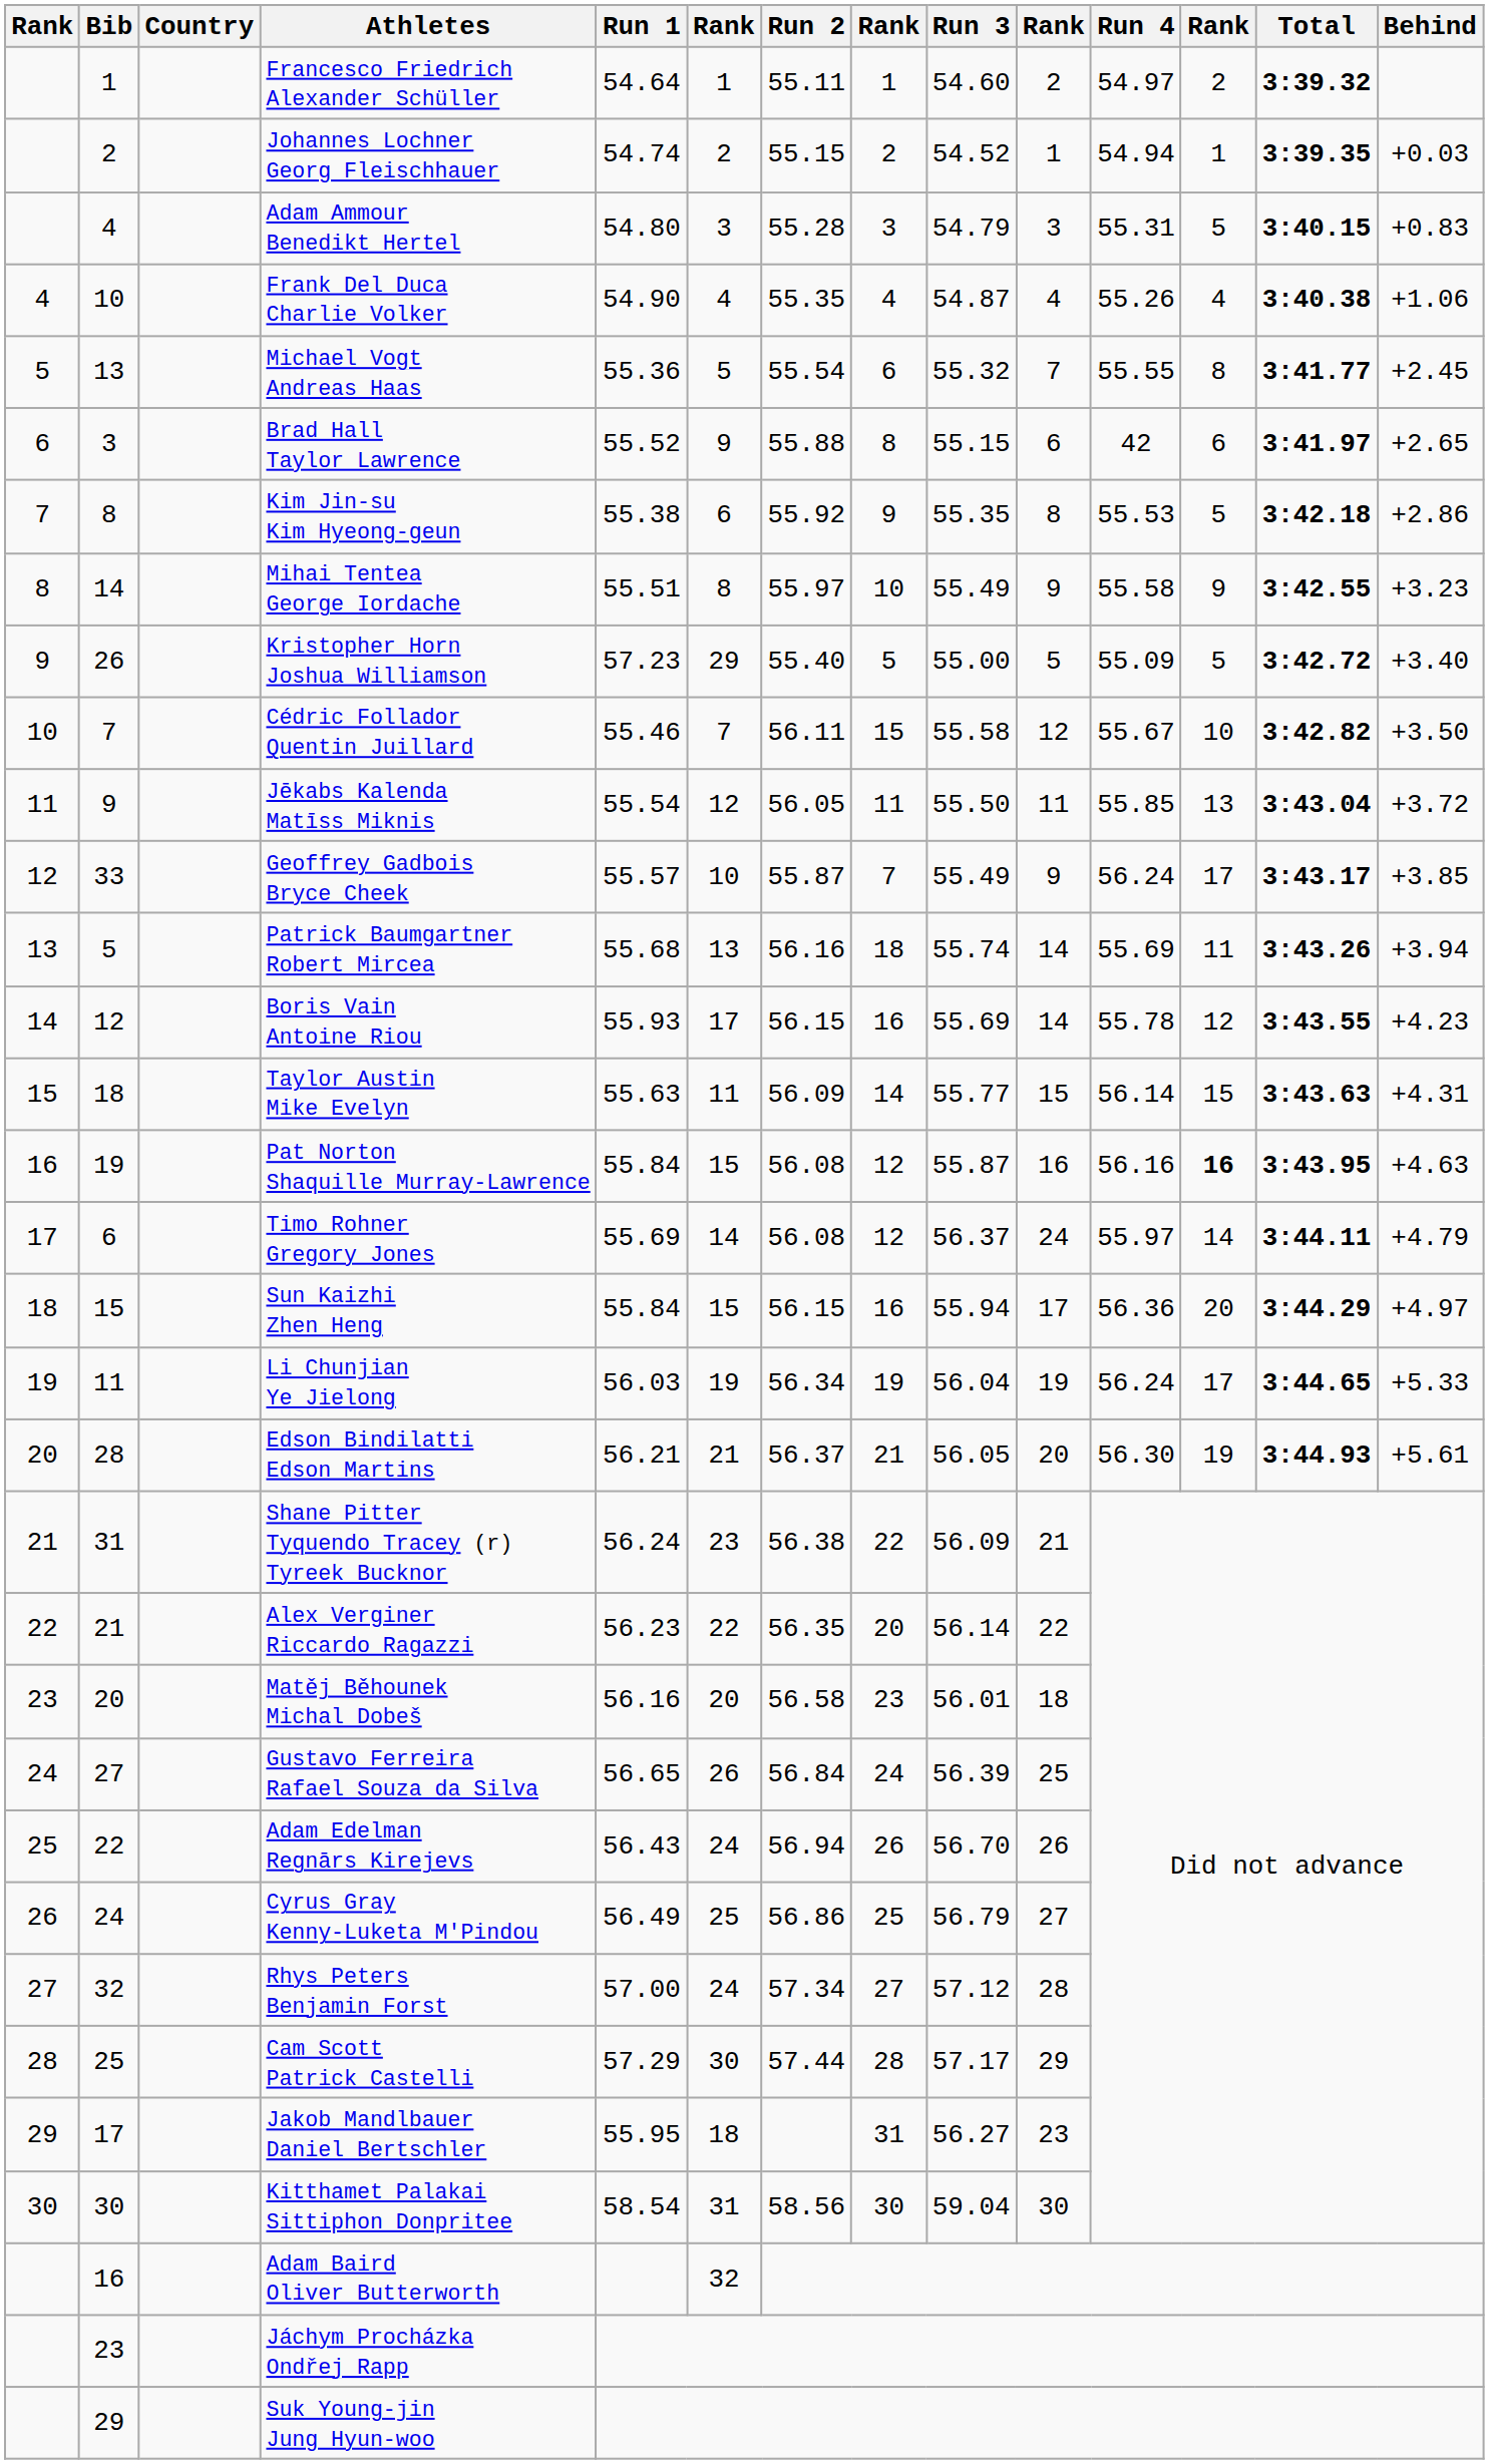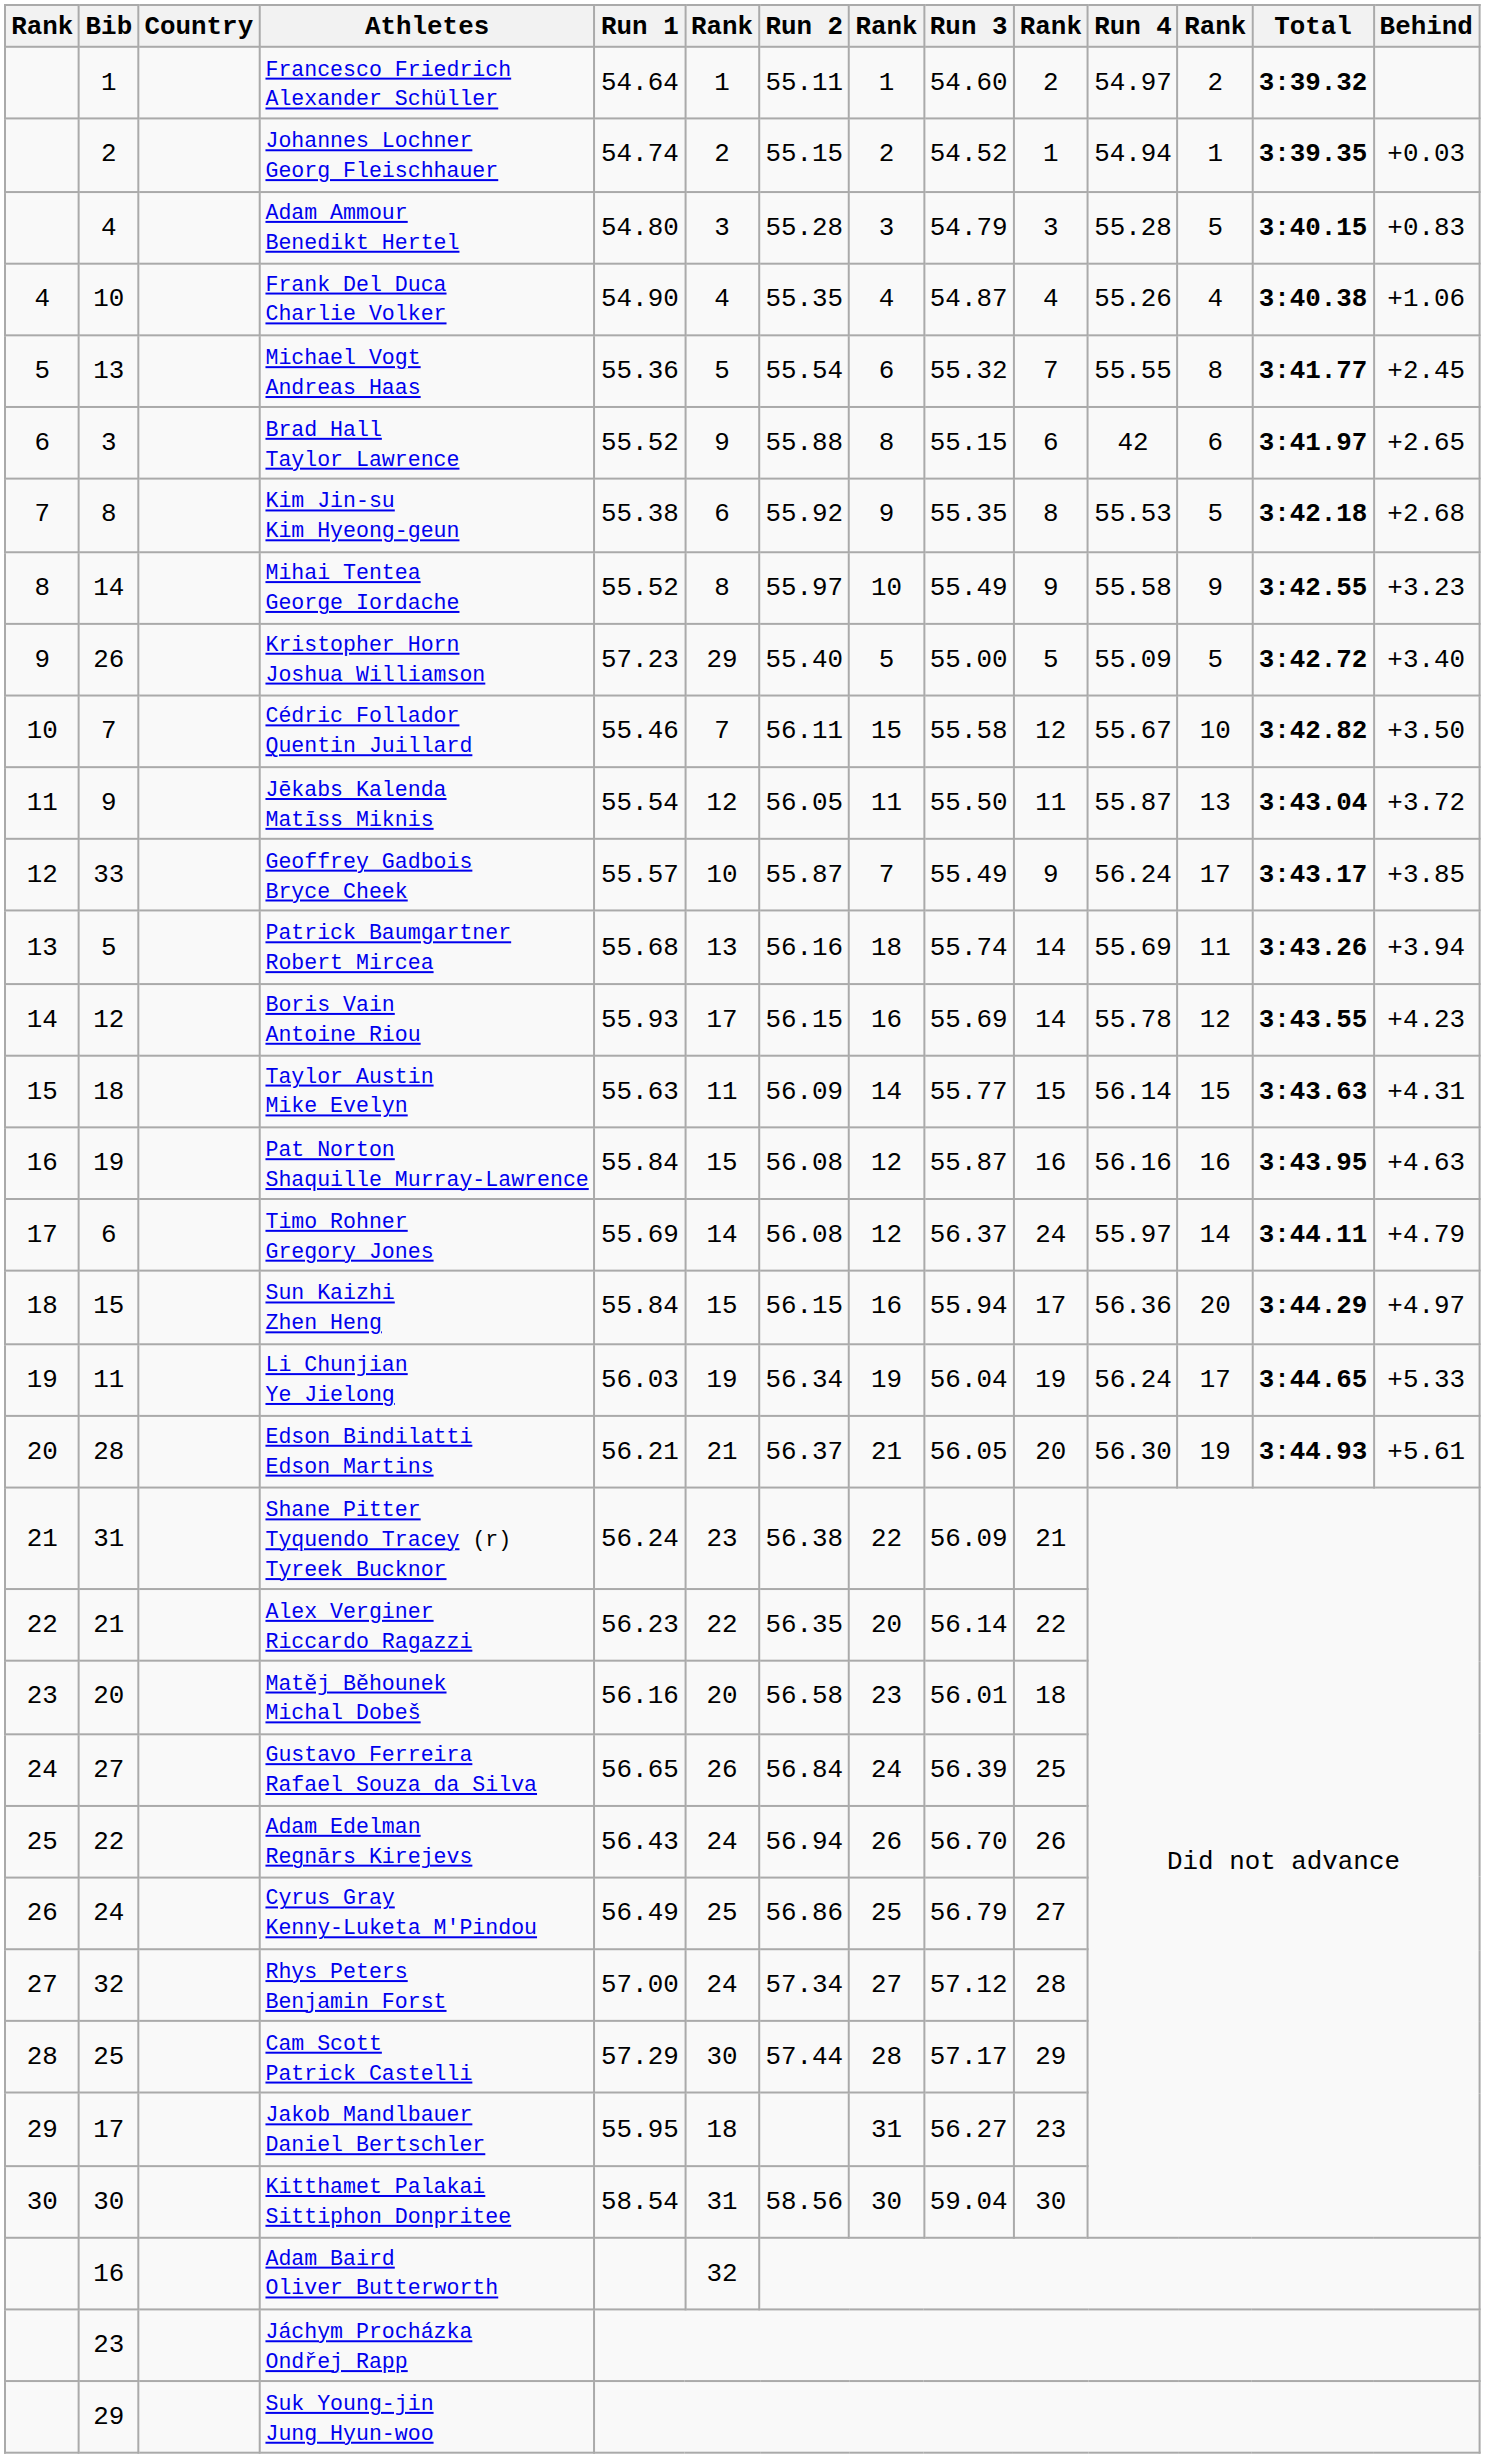Adam Ammour Benedikt Hertel | Run 4: 55.31 -> 55.28
Kim Jin-su Kim Hyeong-geun | Behind: +2.86 -> +2.68
Mihai Tentea George Iordache | Run 1: 55.51 -> 55.52
Jēkabs Kalenda Matīss Miknis | Run 4: 55.85 -> 55.87
Pat Norton Shaquille Murray-Lawrence | column 12: bold -> normal
